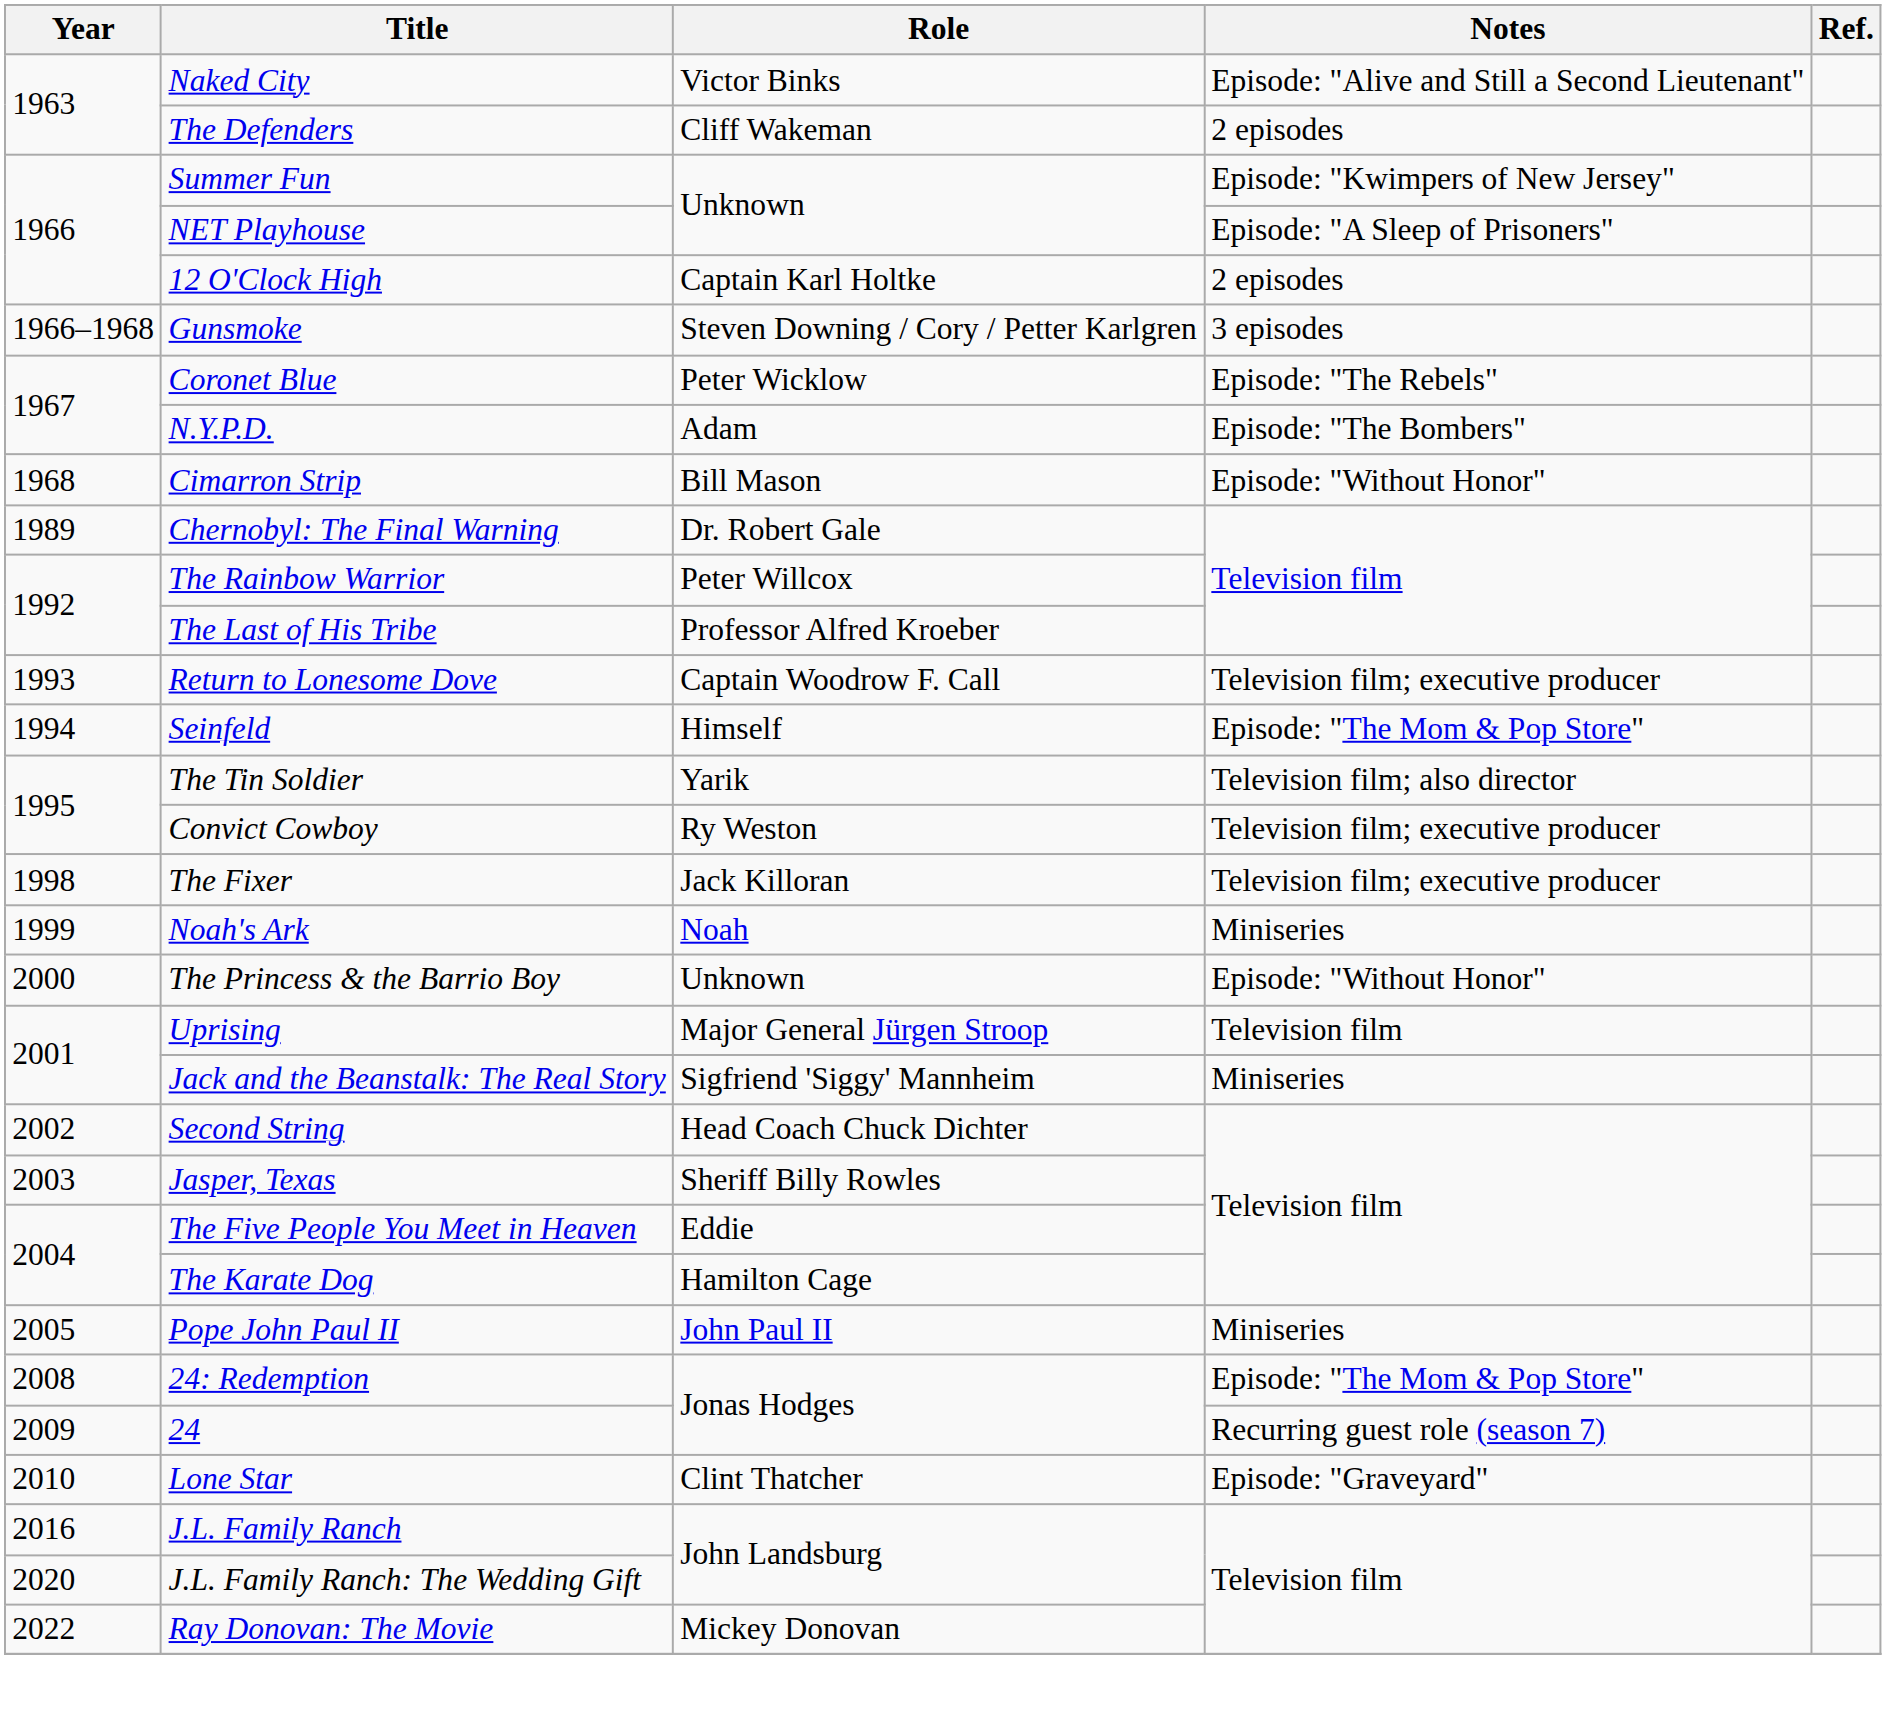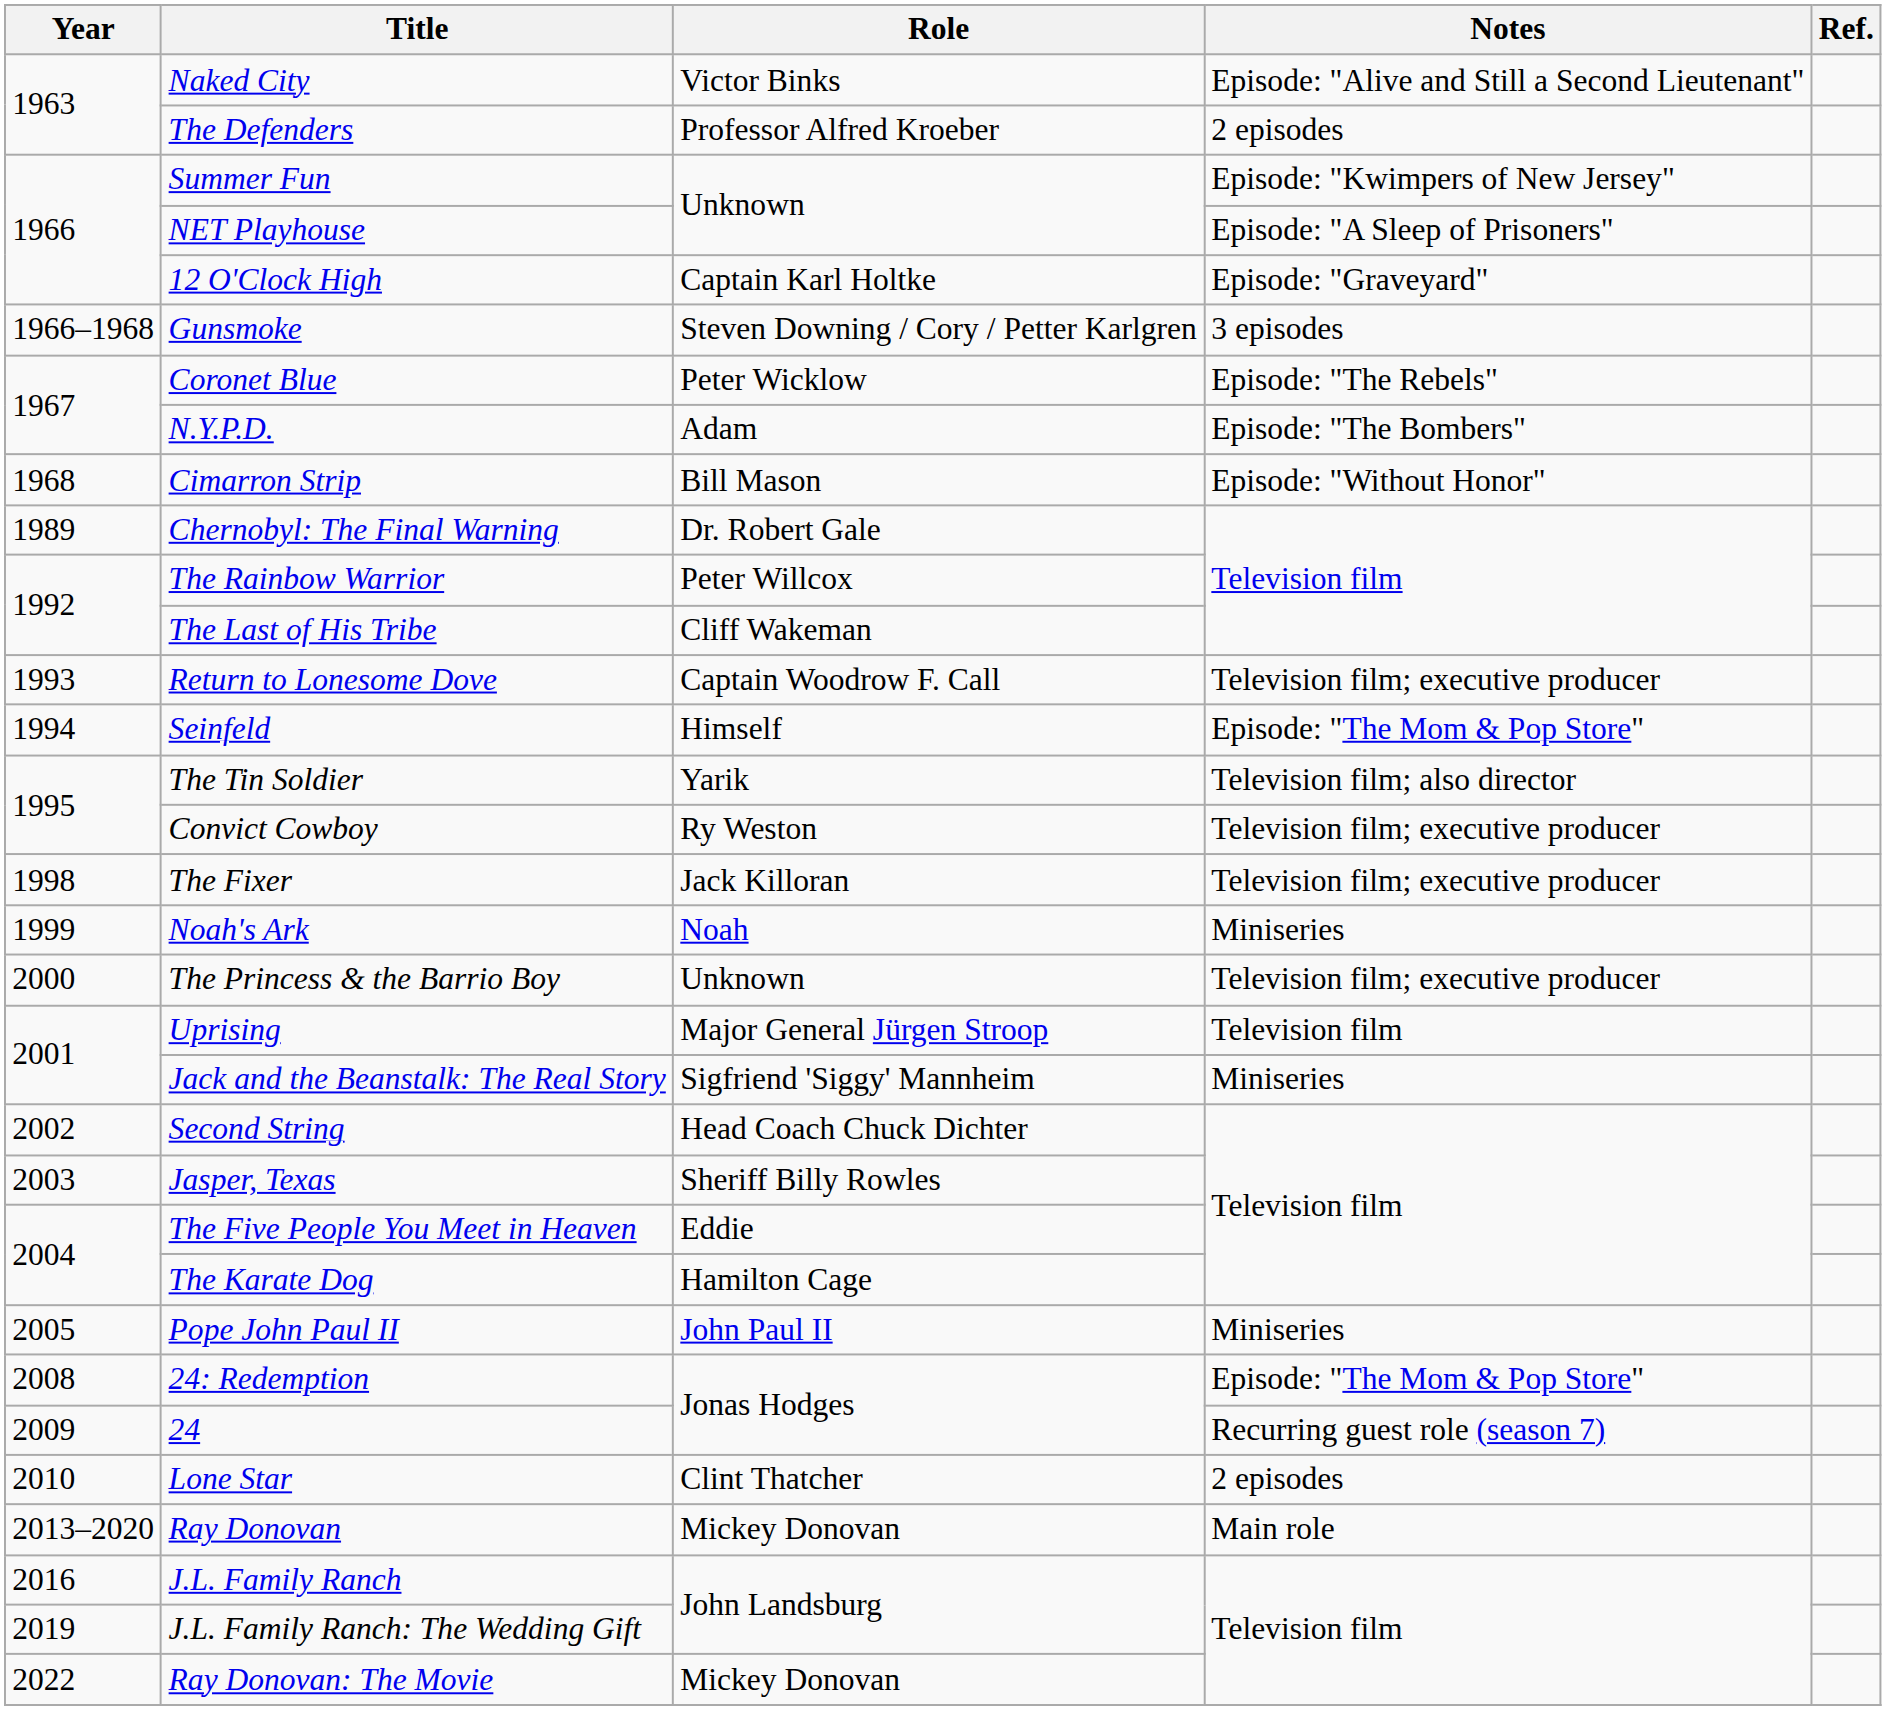The Defenders | Role: Cliff Wakeman -> Professor Alfred Kroeber
12 O'Clock High | Notes: 2 episodes -> Episode: "Graveyard"
The Last of His Tribe | Role: Professor Alfred Kroeber -> Cliff Wakeman
The Princess & the Barrio Boy | Notes: Episode: "Without Honor" -> Television film; executive producer
Lone Star | Notes: Episode: "Graveyard" -> 2 episodes
+ row: 2013–2020 | Ray Donovan | Mickey Donovan | Main role
J.L. Family Ranch: The Wedding Gift | Year: 2020 -> 2019
